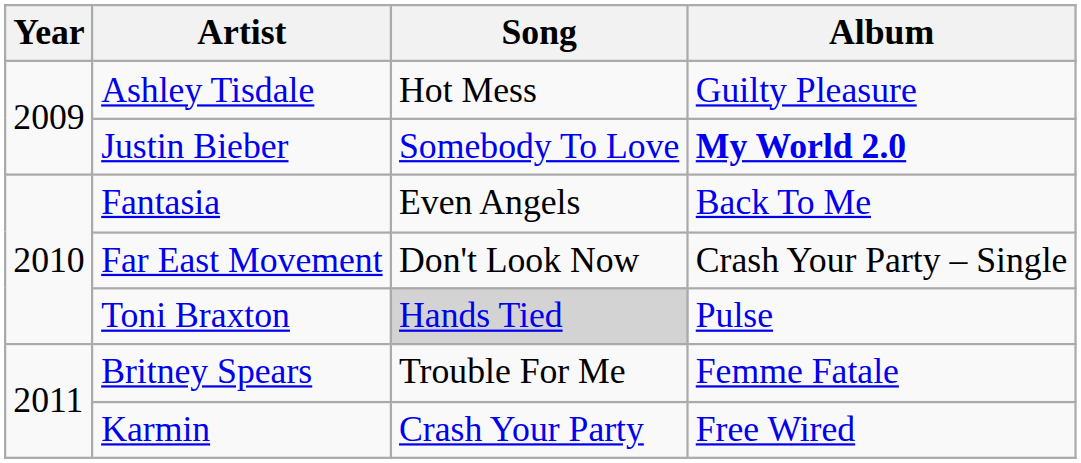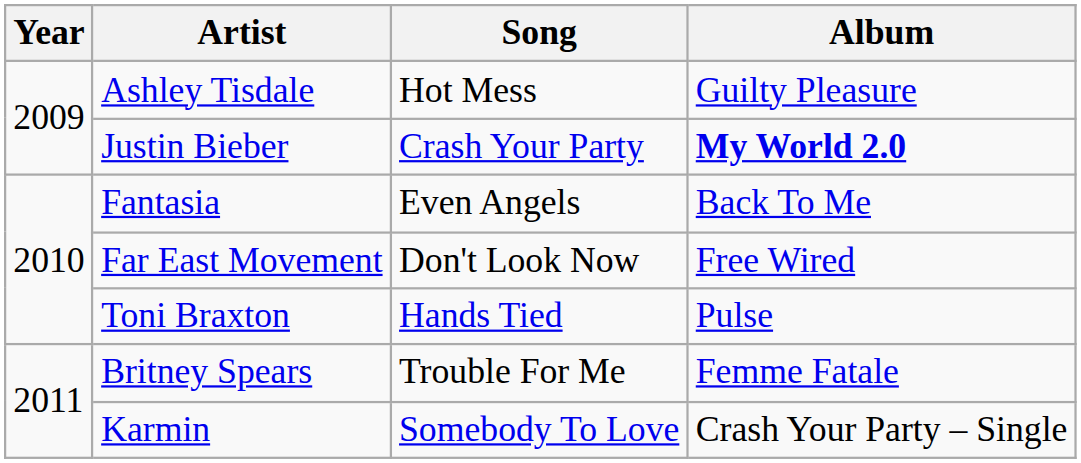Justin Bieber | Song: Somebody To Love -> Crash Your Party
Far East Movement | Album: Crash Your Party – Single -> Free Wired
Toni Braxton | Song: lightgrey background -> no background
Karmin | Song: Crash Your Party -> Somebody To Love
Karmin | Album: Free Wired -> Crash Your Party – Single
